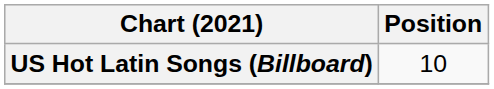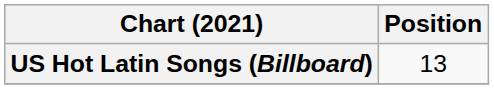US Hot Latin Songs (Billboard) | Position: 10 -> 13
